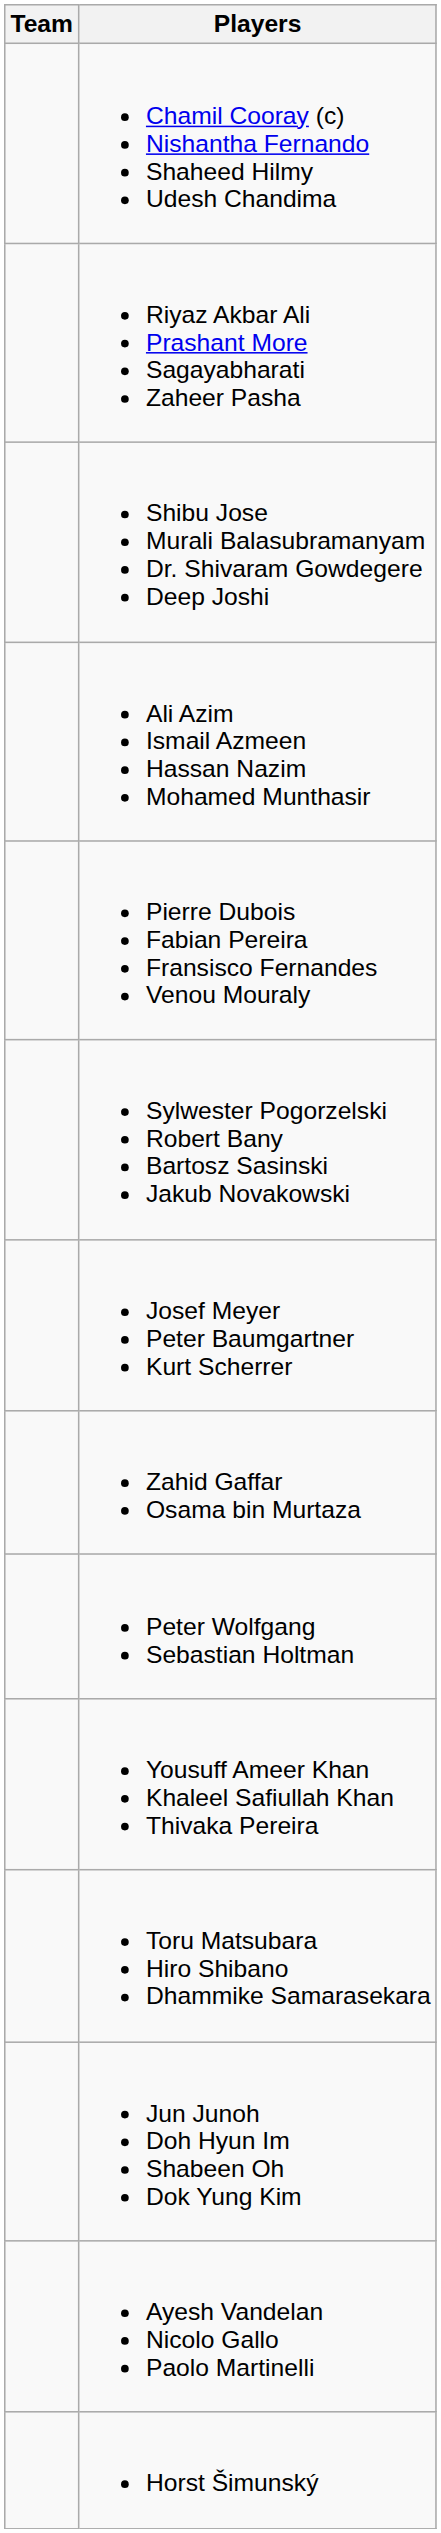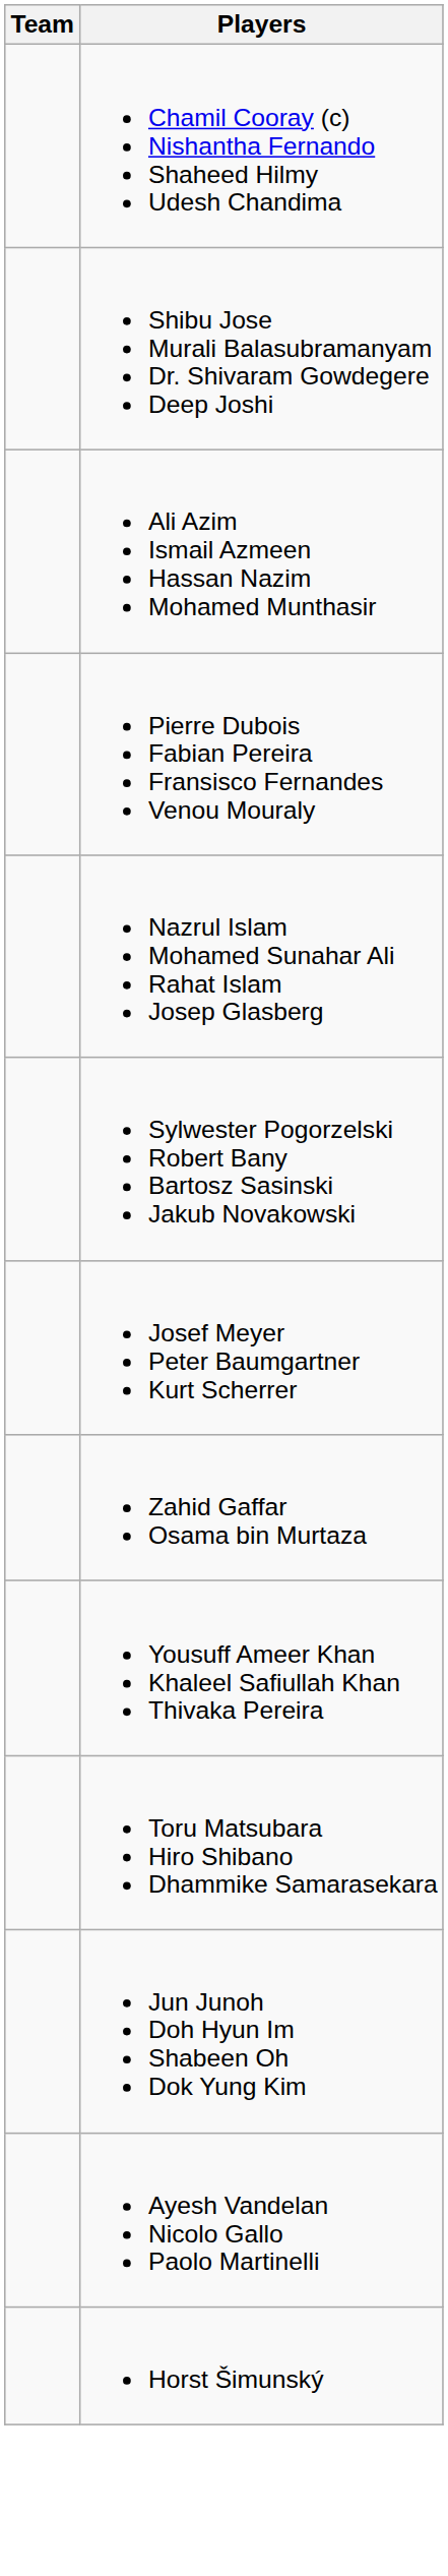- row: Riyaz Akbar Ali Prashant More Sagayabharati Zaheer Pasha
+ row: Nazrul Islam Mohamed Sunahar Ali Rahat Islam Josep Glasberg
- row: Peter Wolfgang Sebastian Holtman
